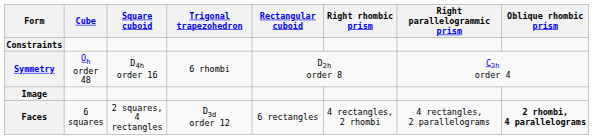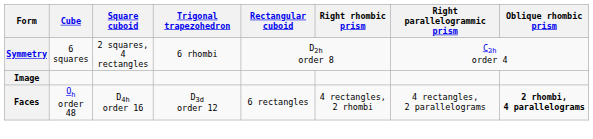- row: Constraints
Symmetry | Cube: Oh order 48 -> 6 squares
Symmetry | Square cuboid: D4h order 16 -> 2 squares, 4 rectangles
Faces | Cube: 6 squares -> Oh order 48
Faces | Square cuboid: 2 squares, 4 rectangles -> D4h order 16
